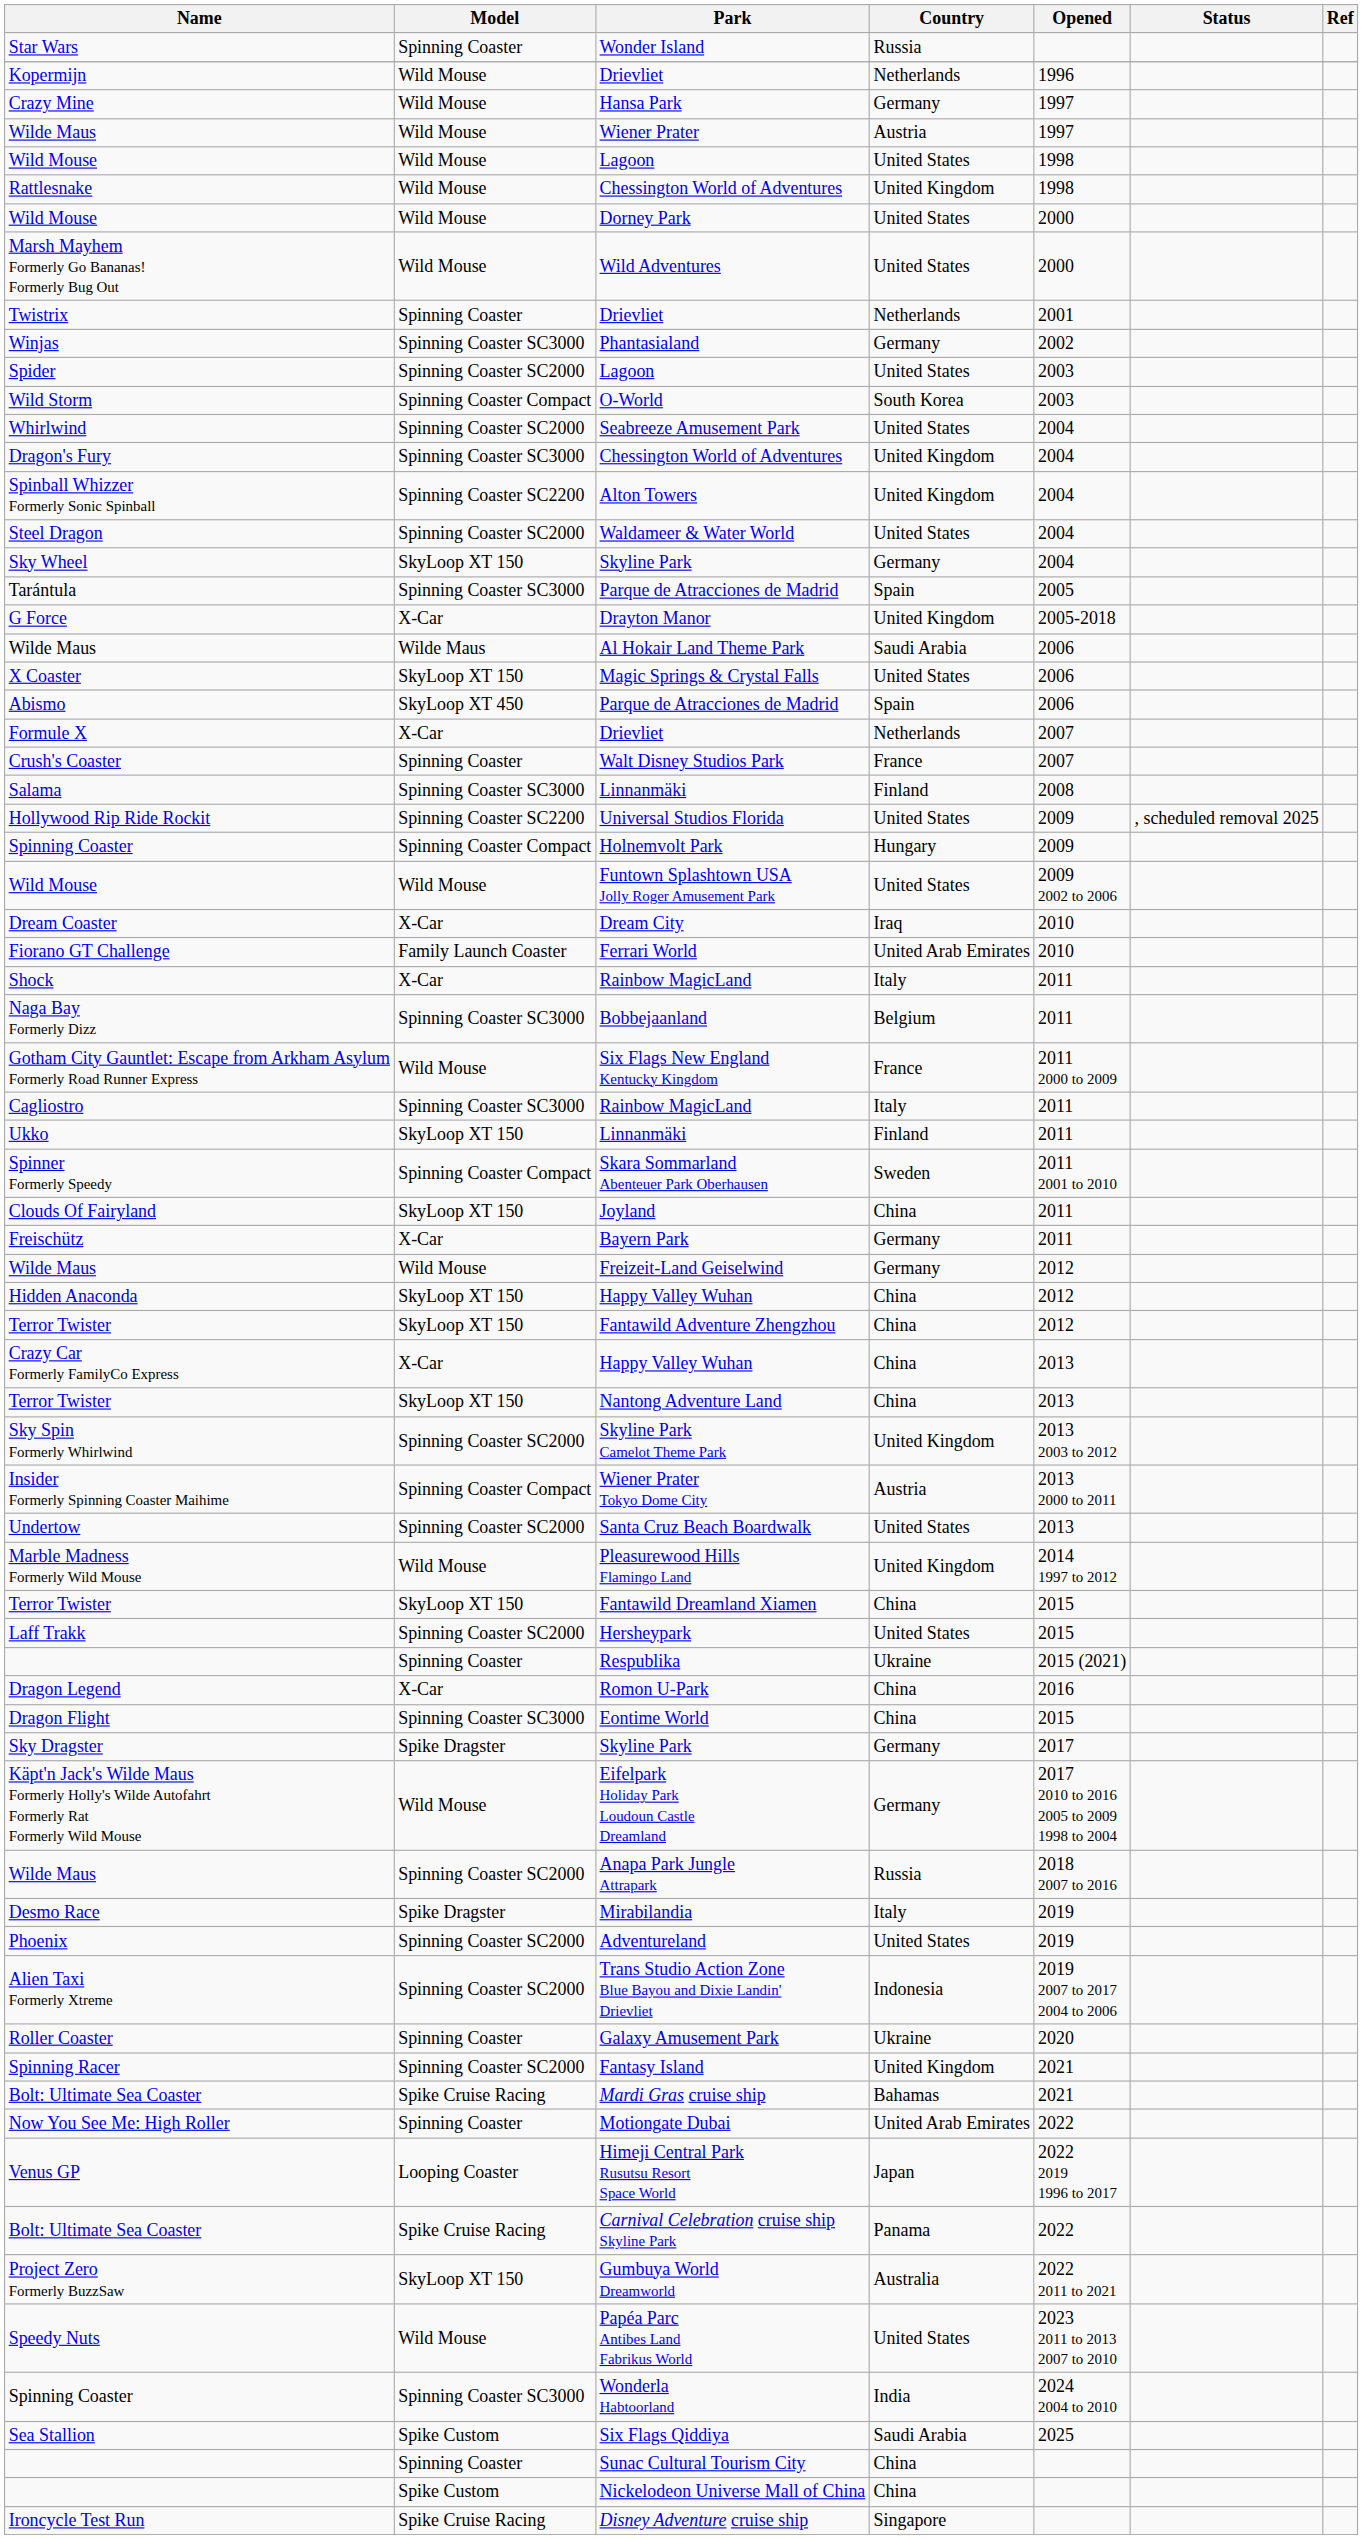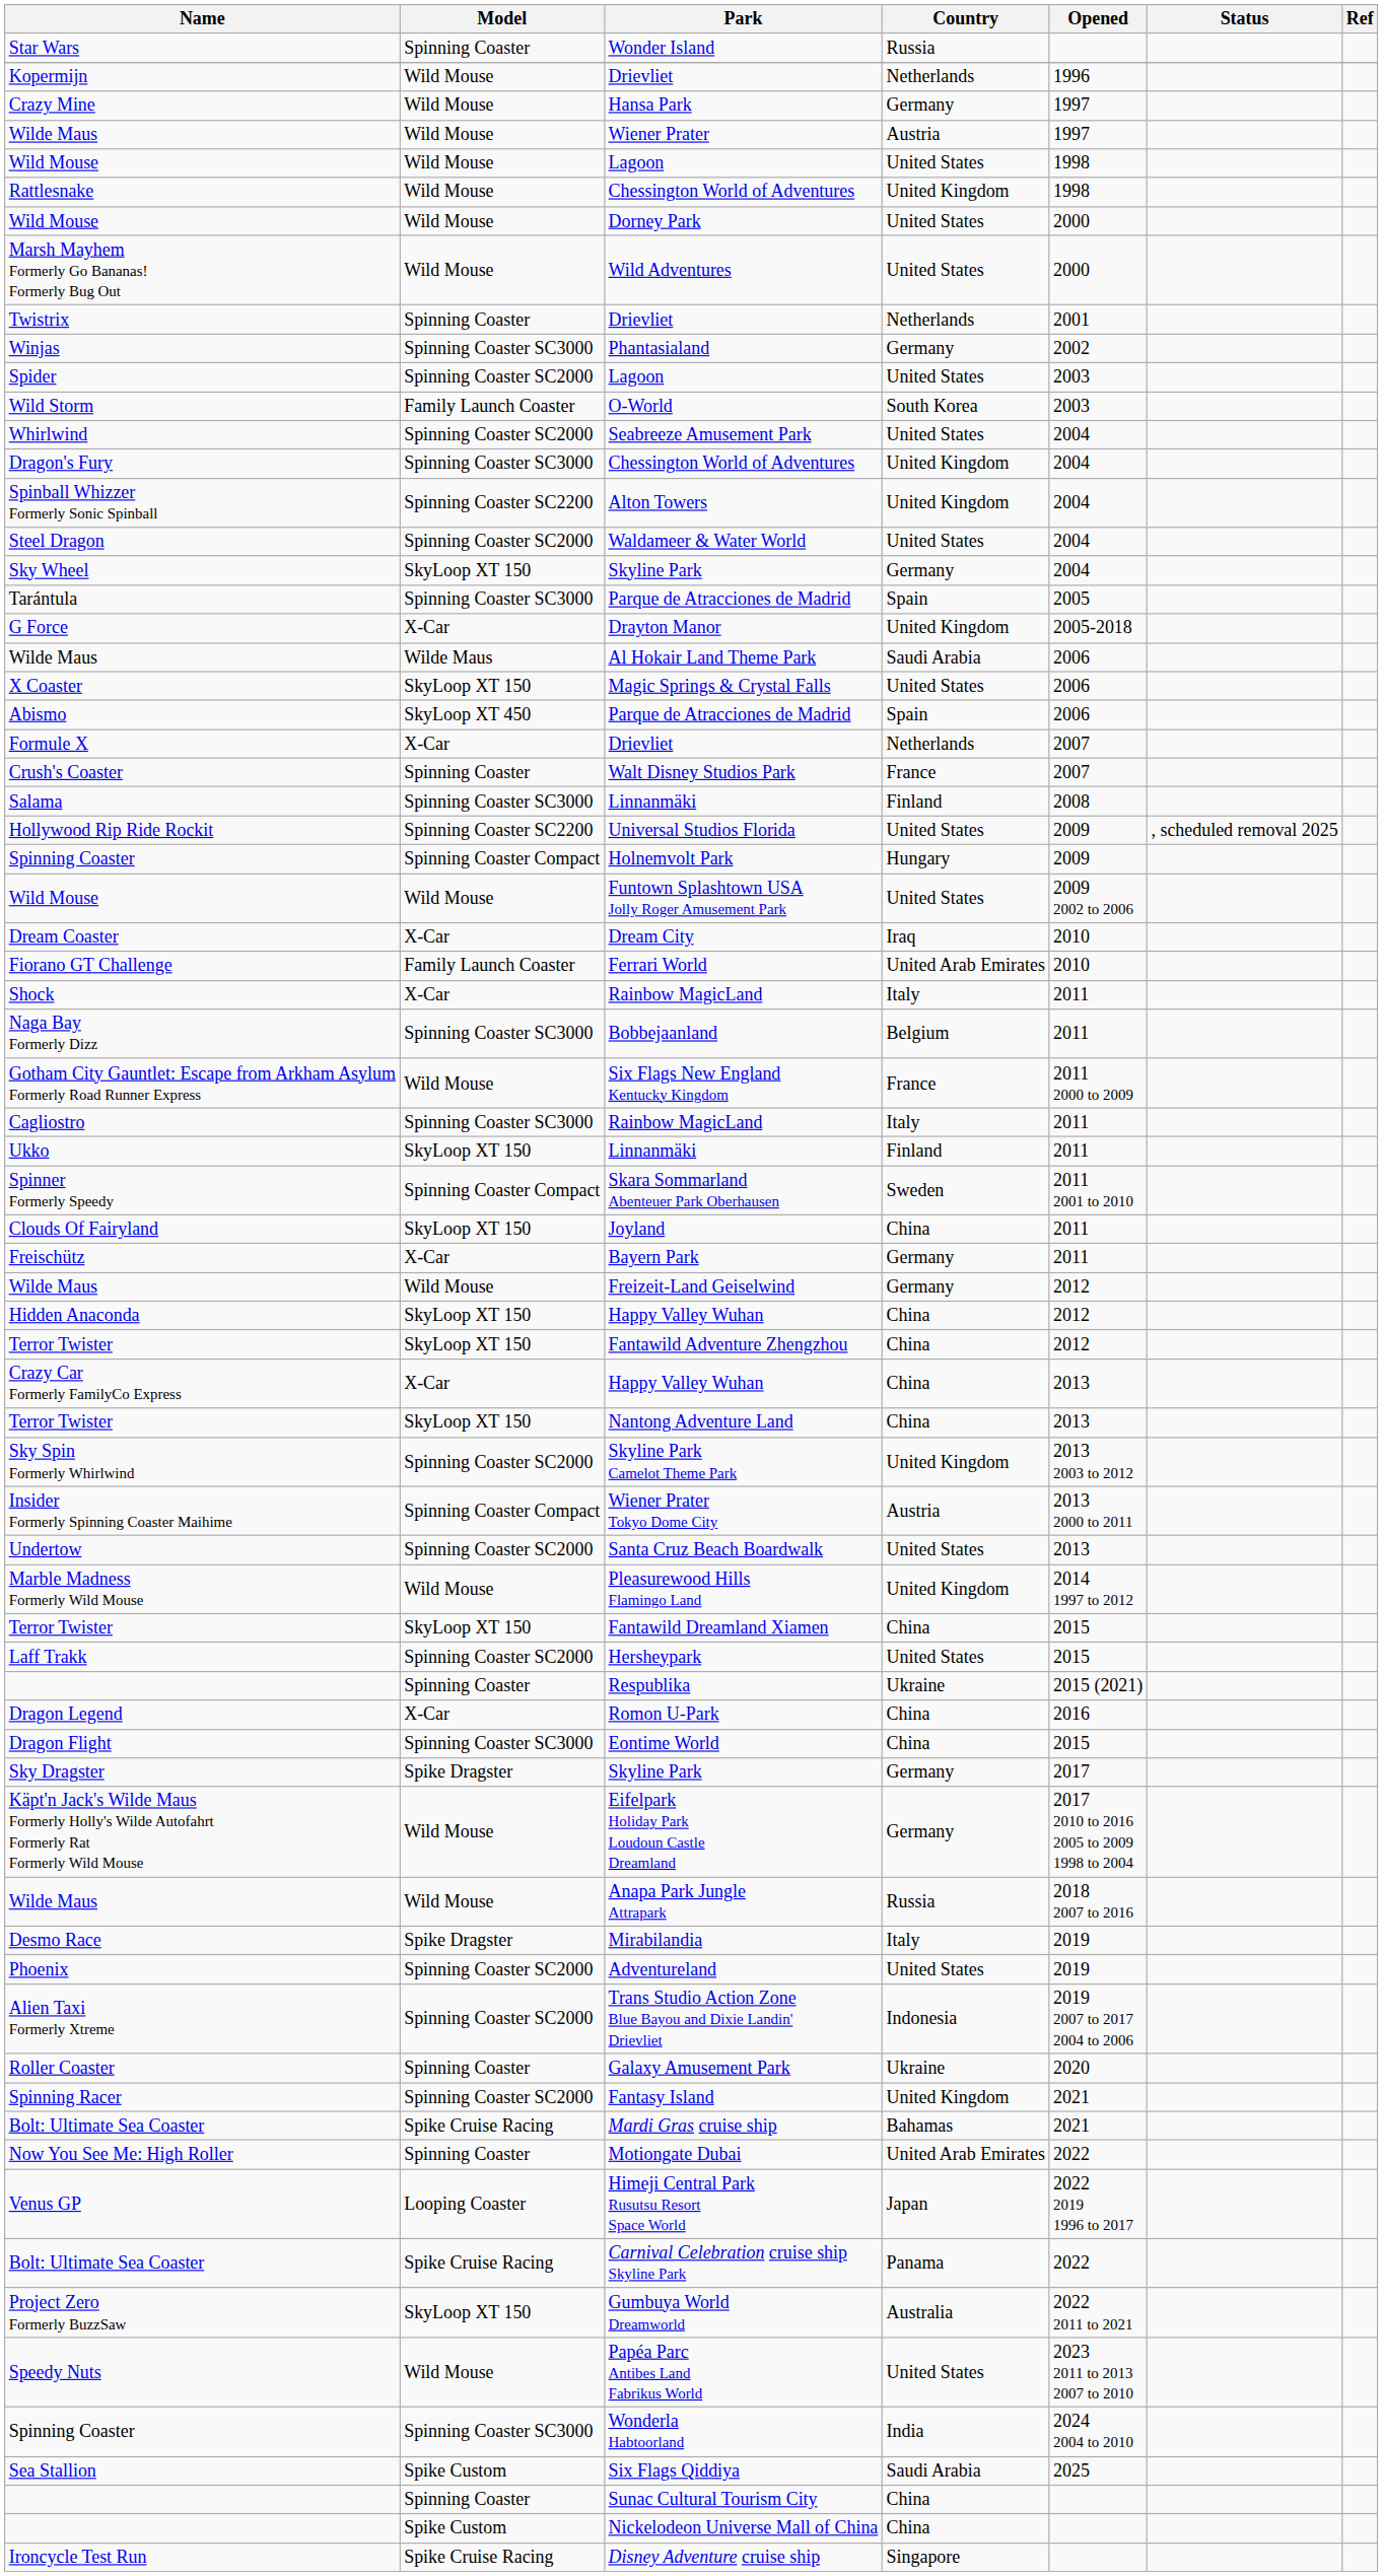O-World | Model: Spinning Coaster Compact -> Family Launch Coaster
Anapa Park Jungle Attrapark | Model: Spinning Coaster SC2000 -> Wild Mouse
